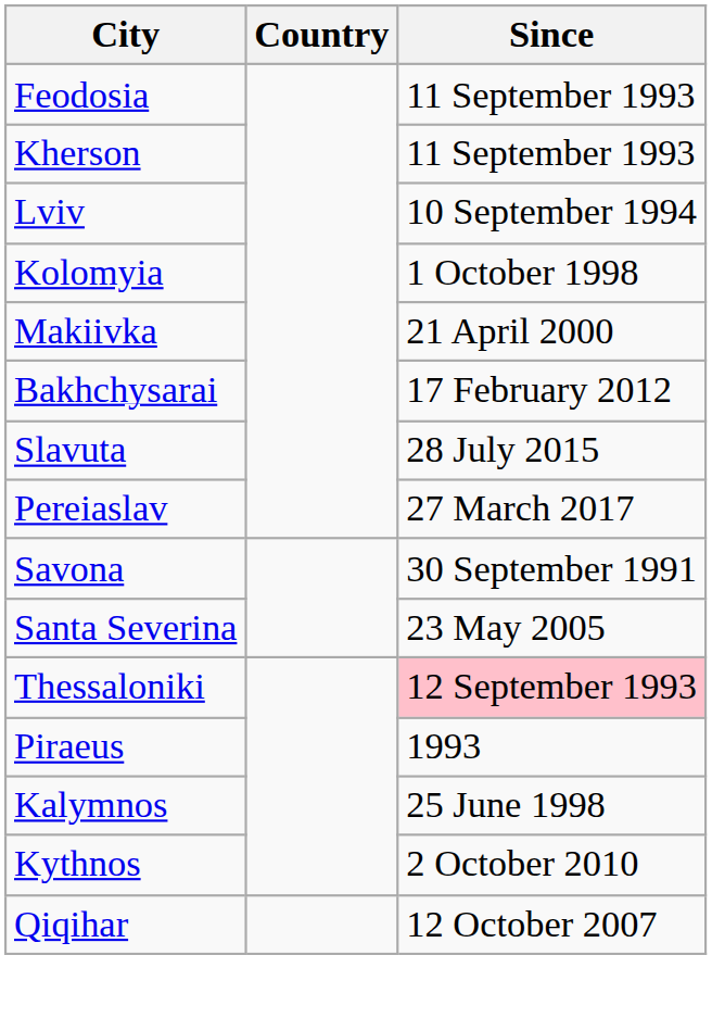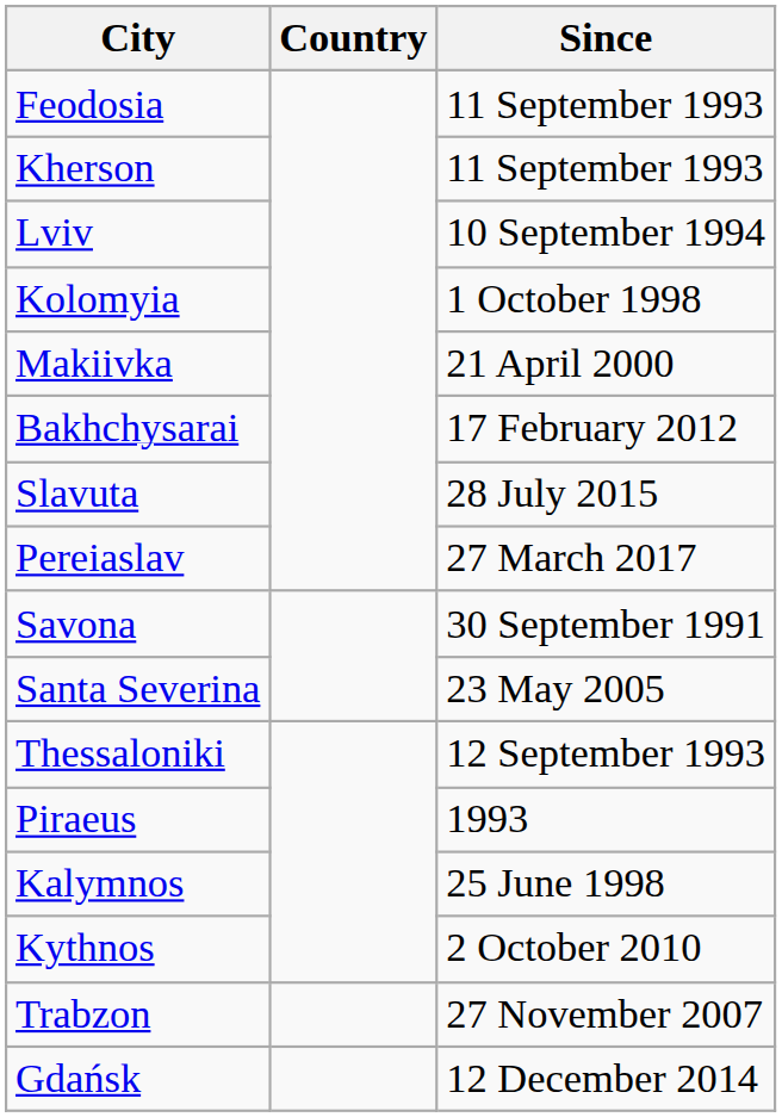Thessaloniki | Since: pink background -> no background
- row: Qiqihar | 12 October 2007
+ row: Trabzon | 27 November 2007
+ row: Gdańsk | 12 December 2014
